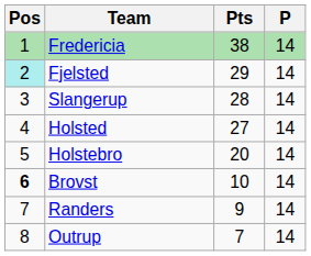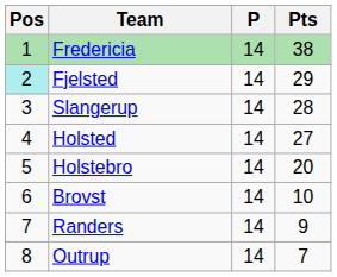columns swapped: P <-> Pts
Brovst | Pos: bold -> normal
